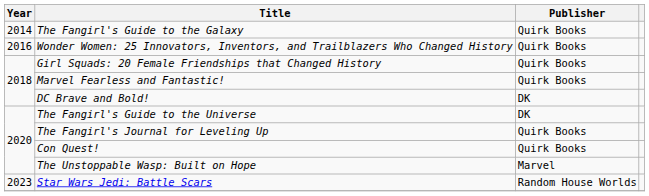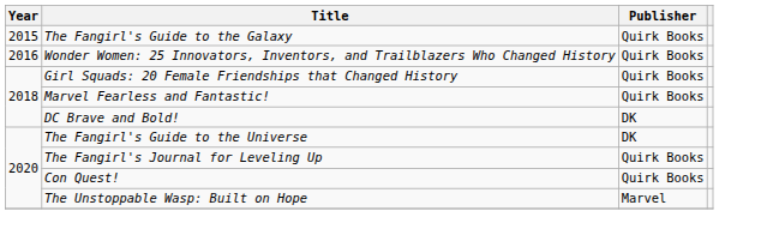The Fangirl's Guide to the Galaxy | Year: 2014 -> 2015
- row: 2023 | Star Wars Jedi: Battle Scars | Random House Worlds
